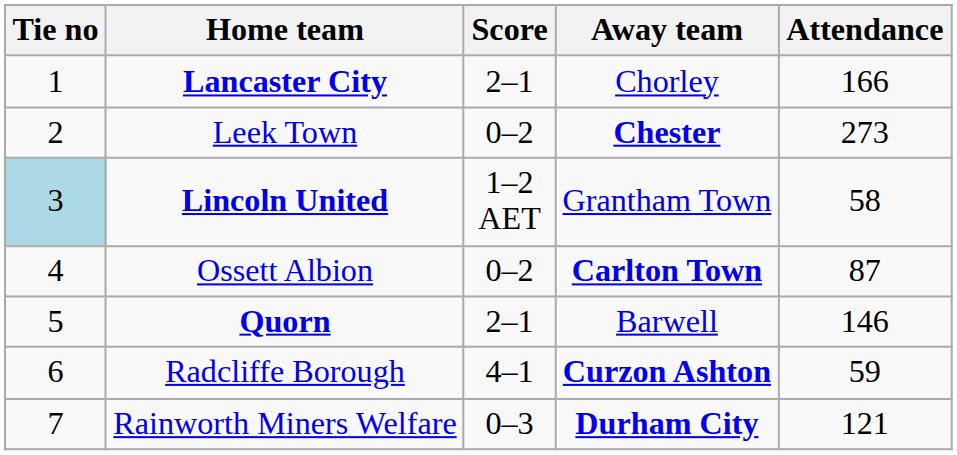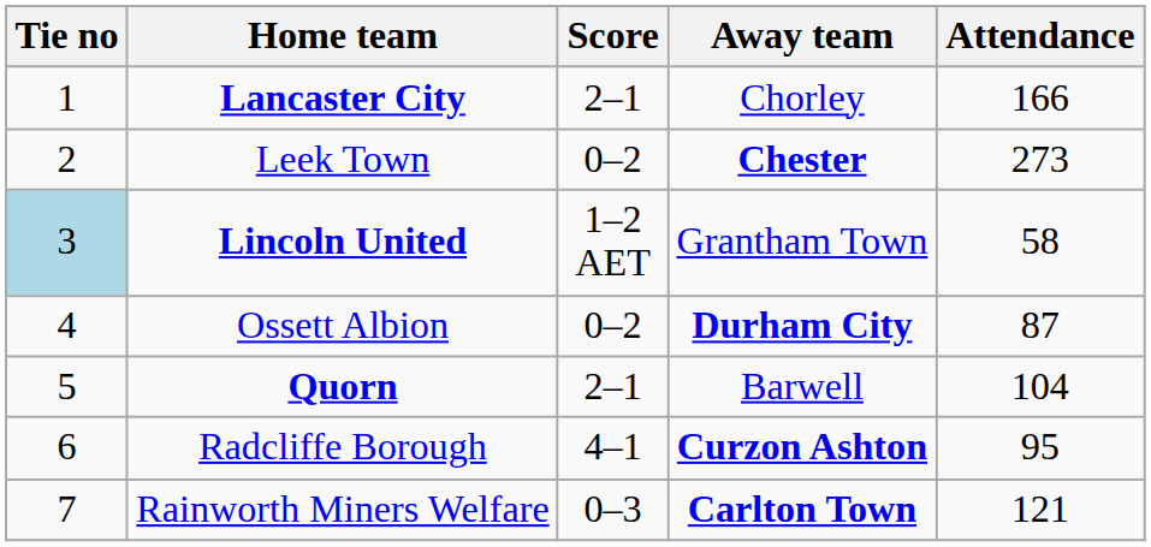Ossett Albion | Away team: Carlton Town -> Durham City
Quorn | Attendance: 146 -> 104
Radcliffe Borough | Attendance: 59 -> 95
Rainworth Miners Welfare | Away team: Durham City -> Carlton Town
